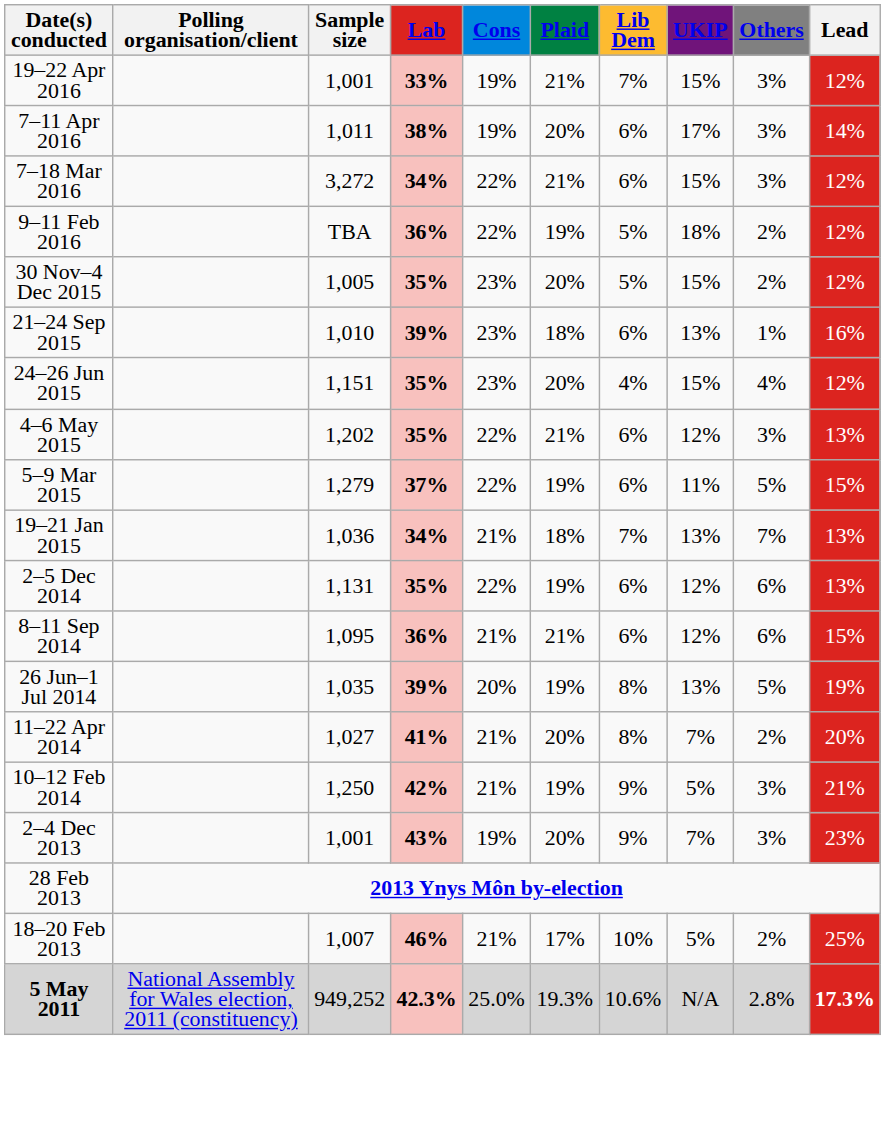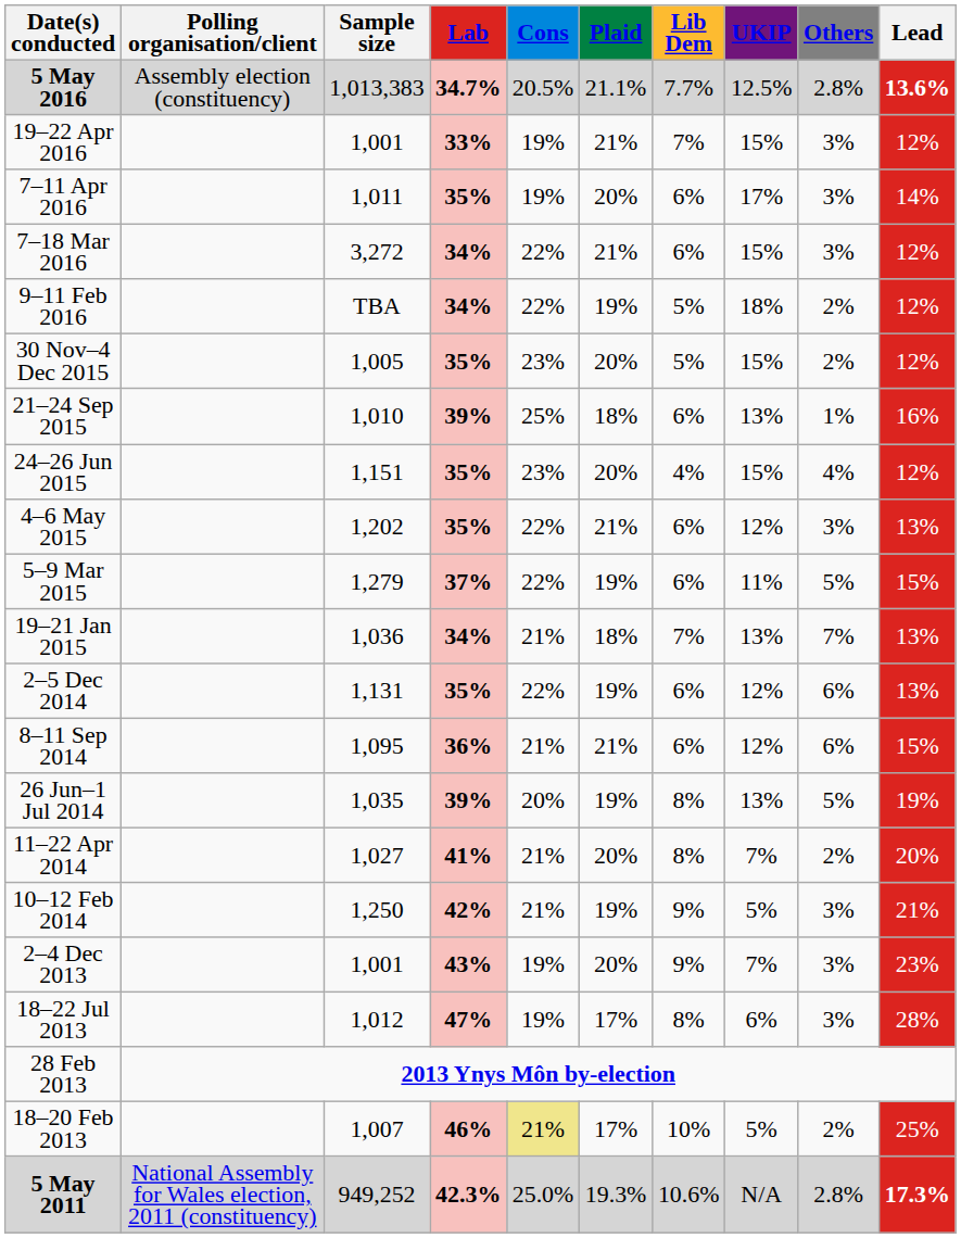+ row: 5 May 2016 | Assembly election (constituency) | 1,013,383 | 34.7% | 20.5% | 21.1% | 7.7% | 12.5% | 2.8% | 13.6%
7–11 Apr 2016 | Lab: 38% -> 35%
9–11 Feb 2016 | Lab: 36% -> 34%
21–24 Sep 2015 | Cons: 23% -> 25%
+ row: 18–22 Jul 2013 | 1,012 | 47% | 19% | 17% | 8% | 6% | 3% | 28%
18–20 Feb 2013 | Cons: no background -> khaki background
